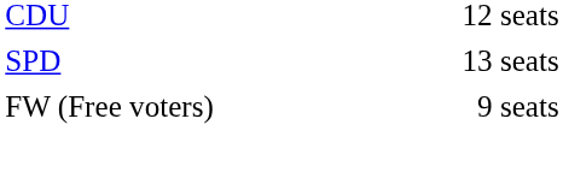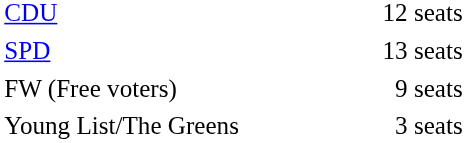+ row: Young List/The Greens | 3 seats
